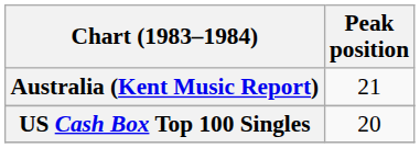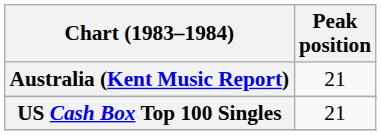US Cash Box Top 100 Singles | Peak position: 20 -> 21
